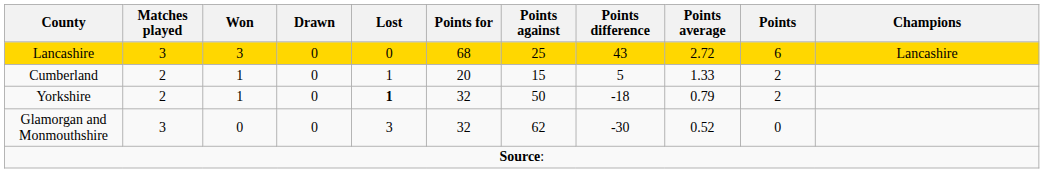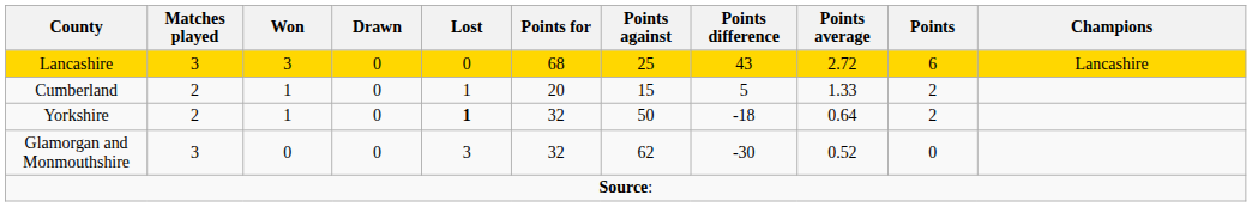Yorkshire | Points average: 0.79 -> 0.64
